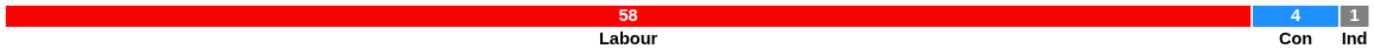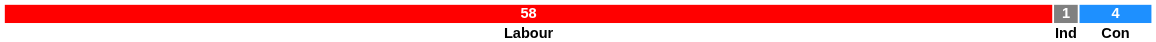columns swapped: 4 <-> 1
